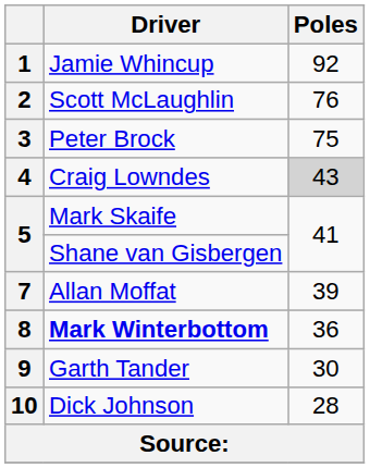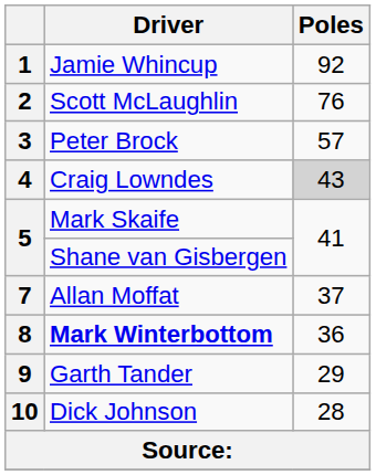3 | Poles: 75 -> 57
7 | Poles: 39 -> 37
9 | Poles: 30 -> 29
